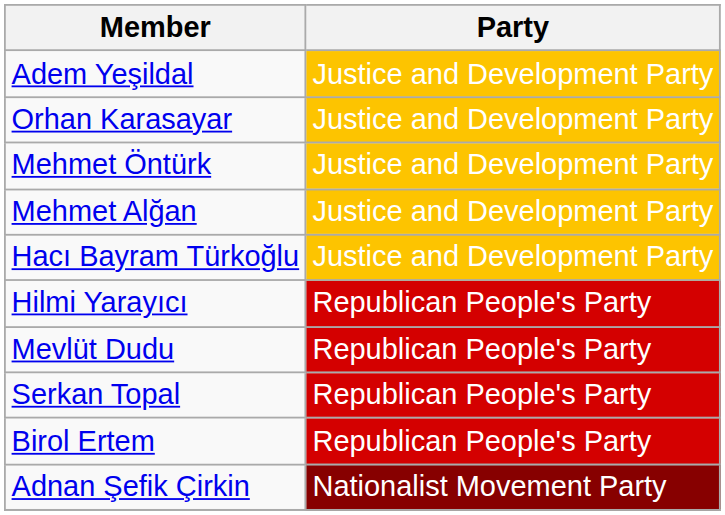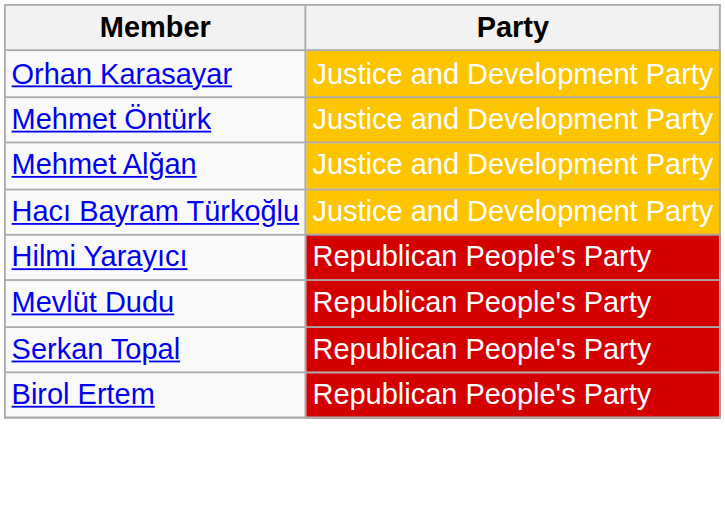- row: Adem Yeşildal | Justice and Development Party
- row: Adnan Şefik Çirkin | Nationalist Movement Party
